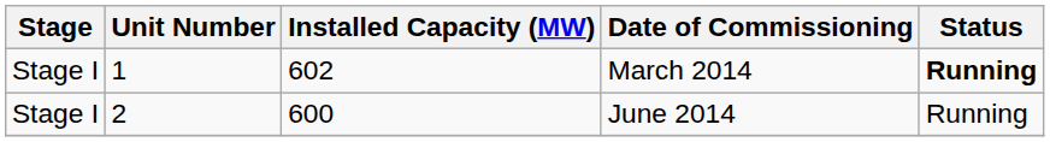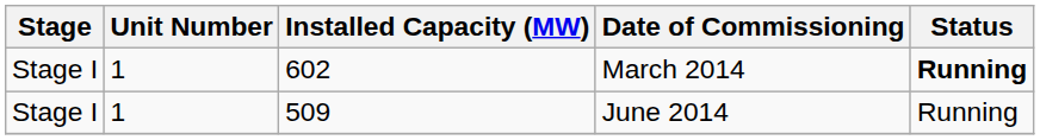June 2014 | Unit Number: 2 -> 1
June 2014 | Installed Capacity (MW): 600 -> 509
